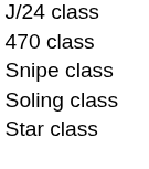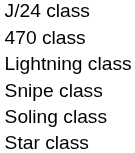+ row: Lightning class
